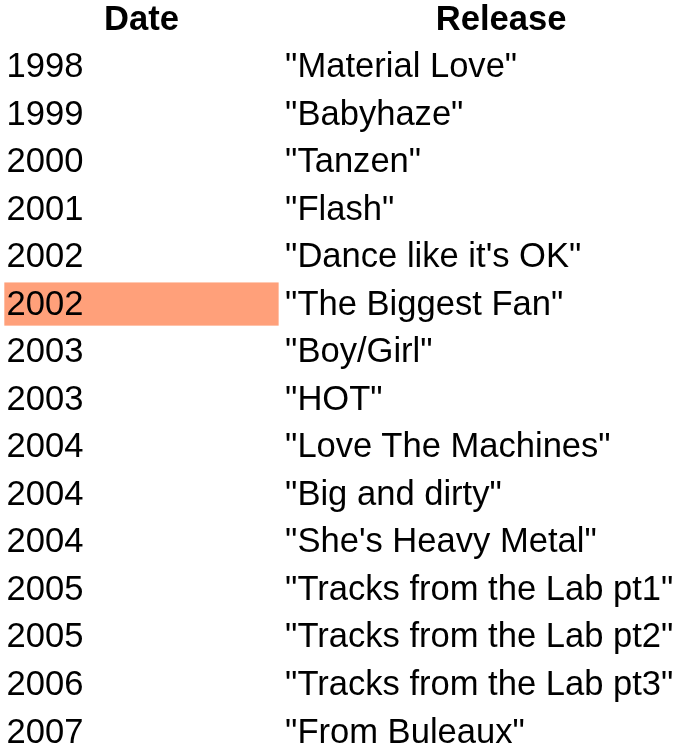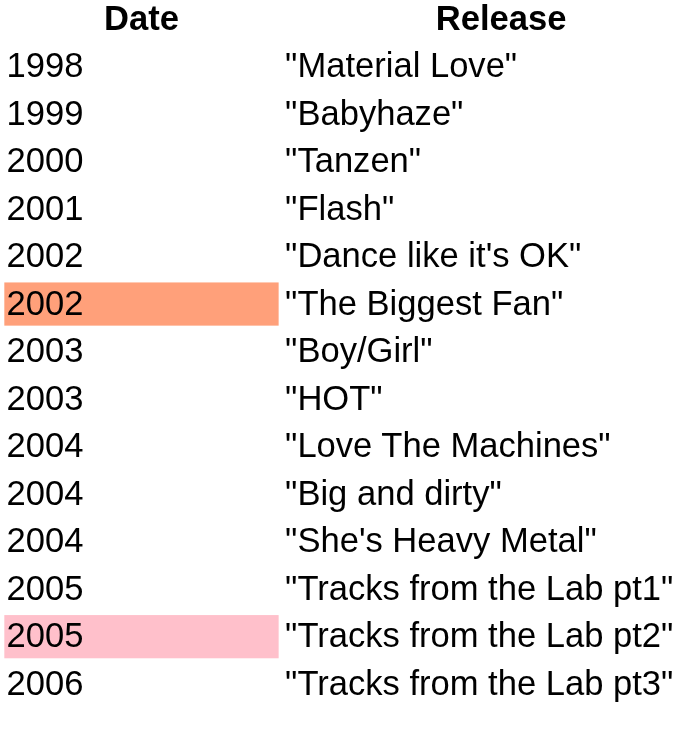"Tracks from the Lab pt2" | Date: no background -> pink background
- row: 2007 | "From Buleaux"
